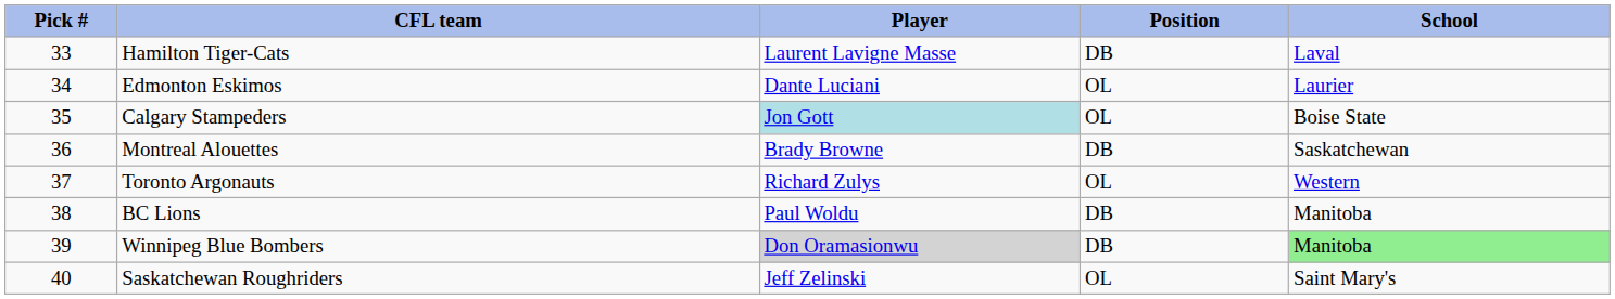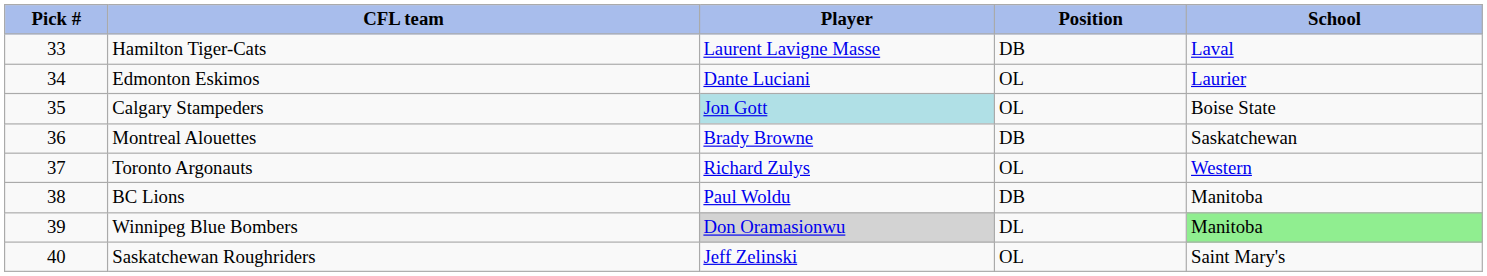Winnipeg Blue Bombers | Position: DB -> DL
